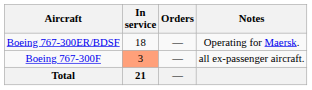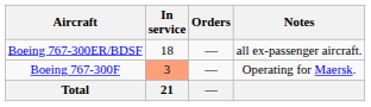Boeing 767-300ER/BDSF | Notes: Operating for Maersk. -> all ex-passenger aircraft.
Boeing 767-300F | Notes: all ex-passenger aircraft. -> Operating for Maersk.
